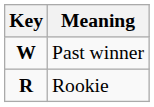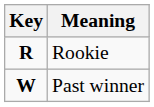rows swapped: Rookie <-> Past winner
